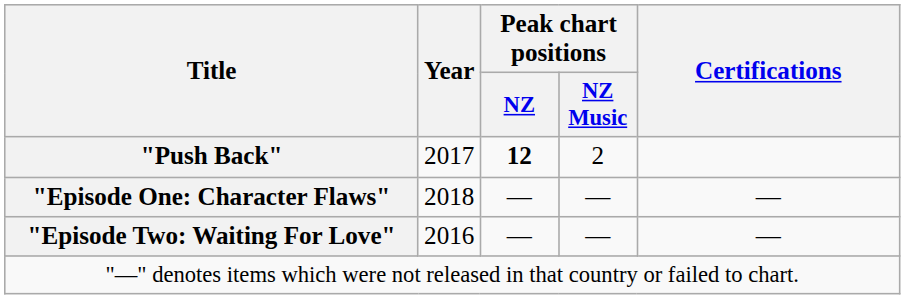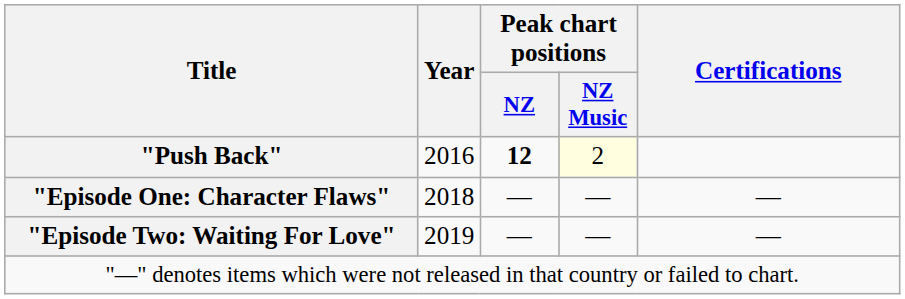"Push Back" | Year: 2017 -> 2016
"Push Back" | Peak chart positions / NZ Music: no background -> lightyellow background
"Episode Two: Waiting For Love" | Year: 2016 -> 2019
